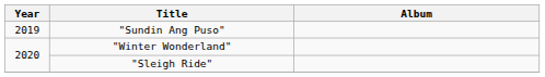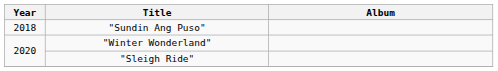"Sundin Ang Puso" | Year: 2019 -> 2018
